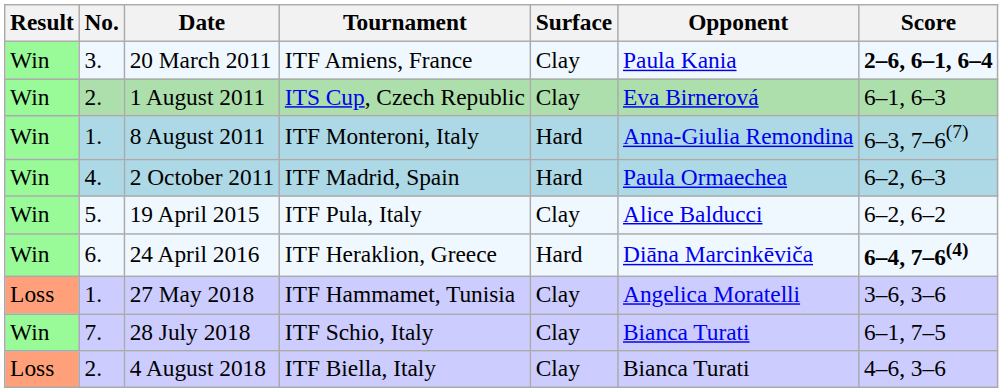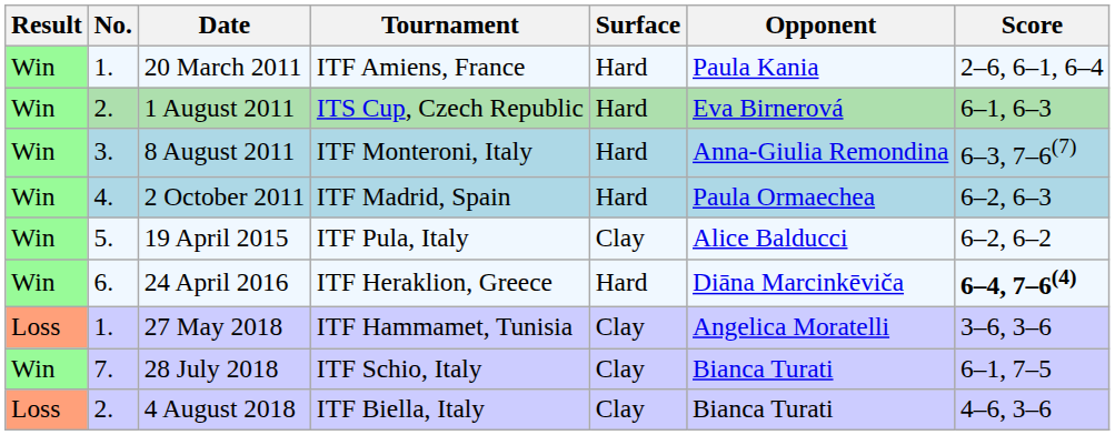20 March 2011 | No.: 3. -> 1.
20 March 2011 | Surface: Clay -> Hard
20 March 2011 | Score: bold -> normal
1 August 2011 | Surface: Clay -> Hard
8 August 2011 | No.: 1. -> 3.
